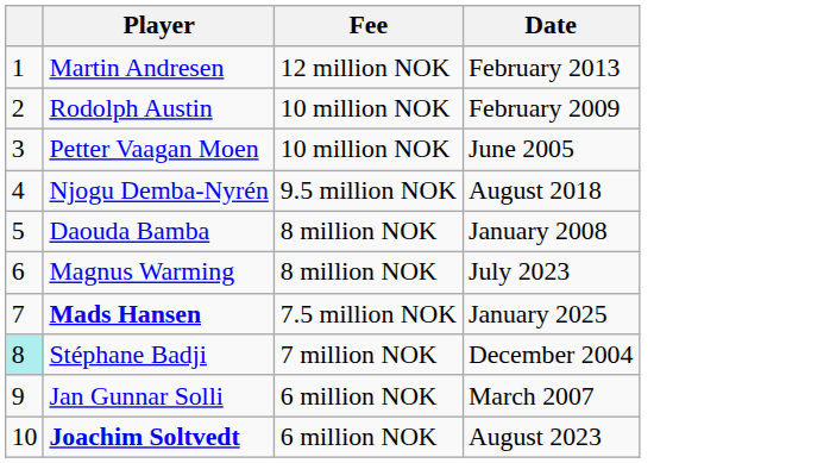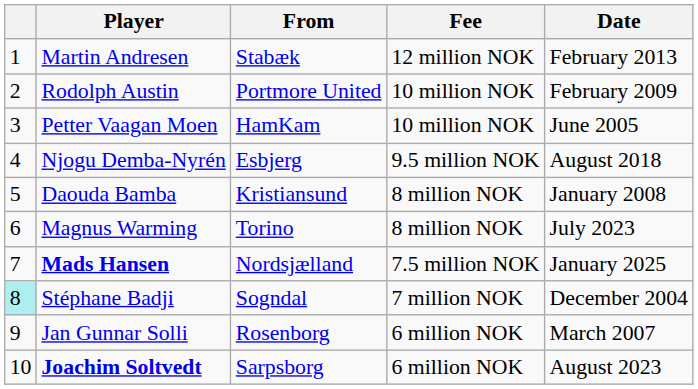+ column: From | Stabæk | Portmore United | HamKam | Esbjerg | Kristiansund | Torino | Nordsjælland | Sogndal | Rosenborg | Sarpsborg
